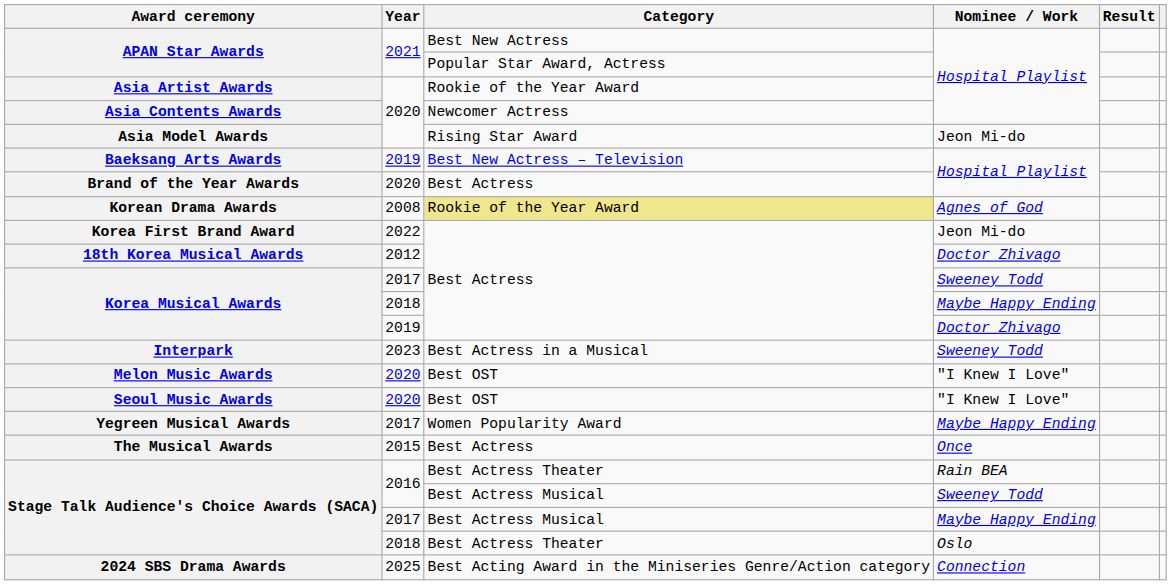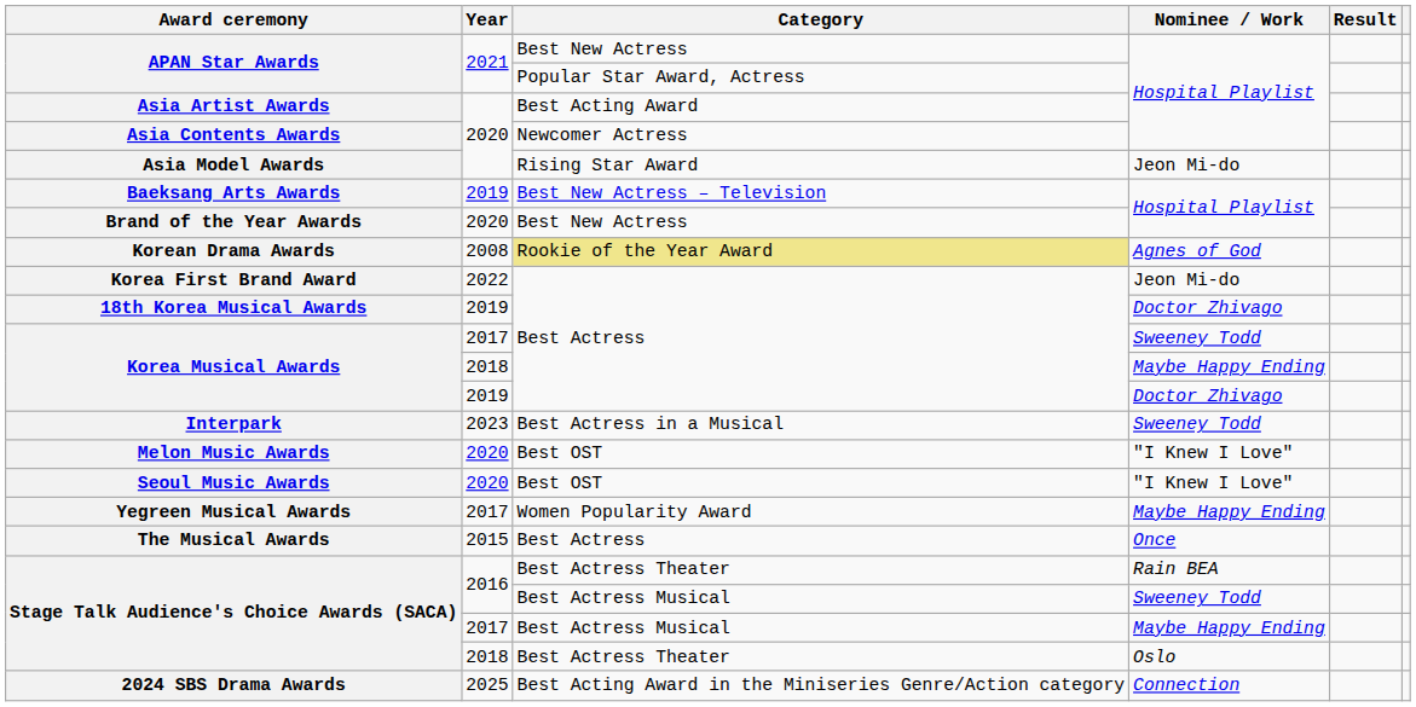Asia Artist Awards | Category: Rookie of the Year Award -> Best Acting Award
Brand of the Year Awards | Category: Best Actress -> Best New Actress
18th Korea Musical Awards | Year: 2012 -> 2019
